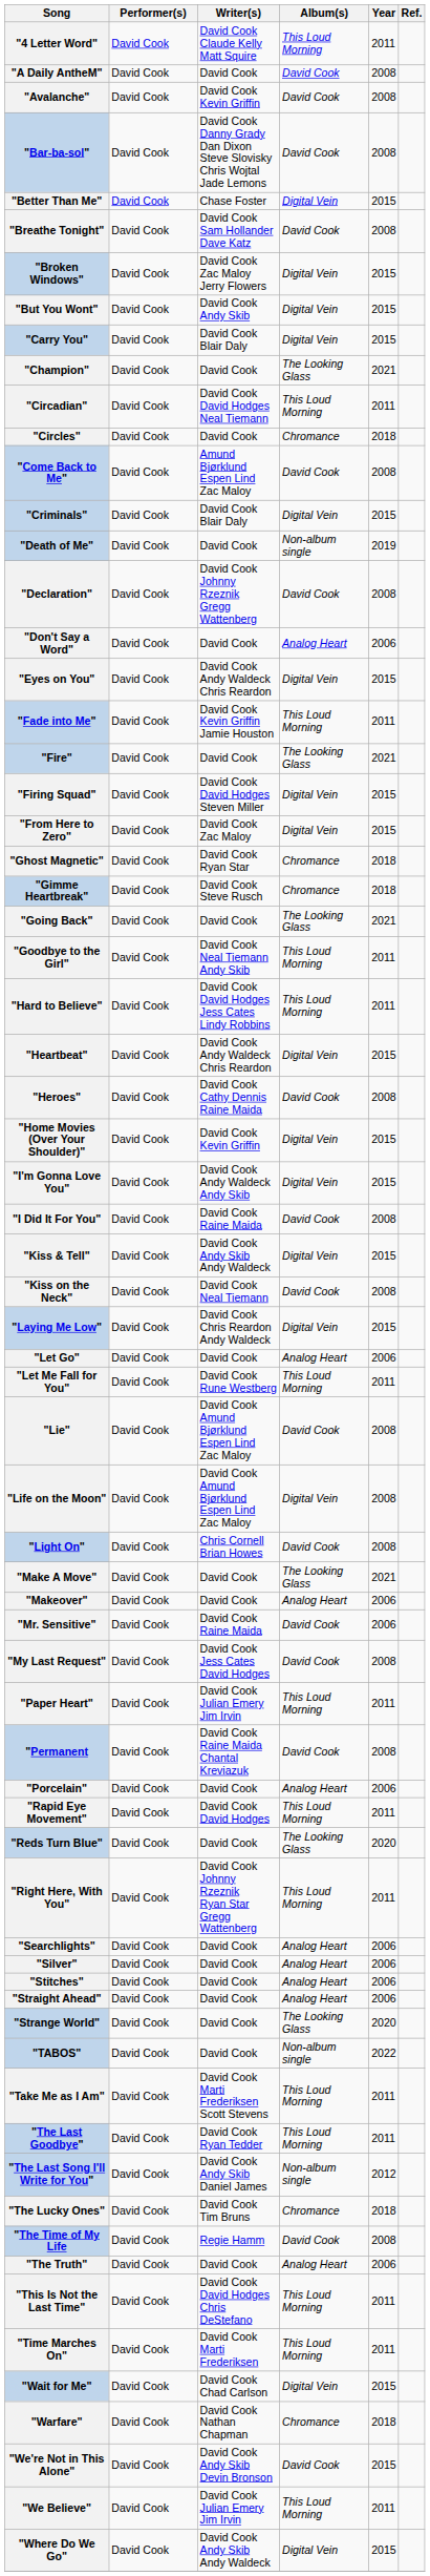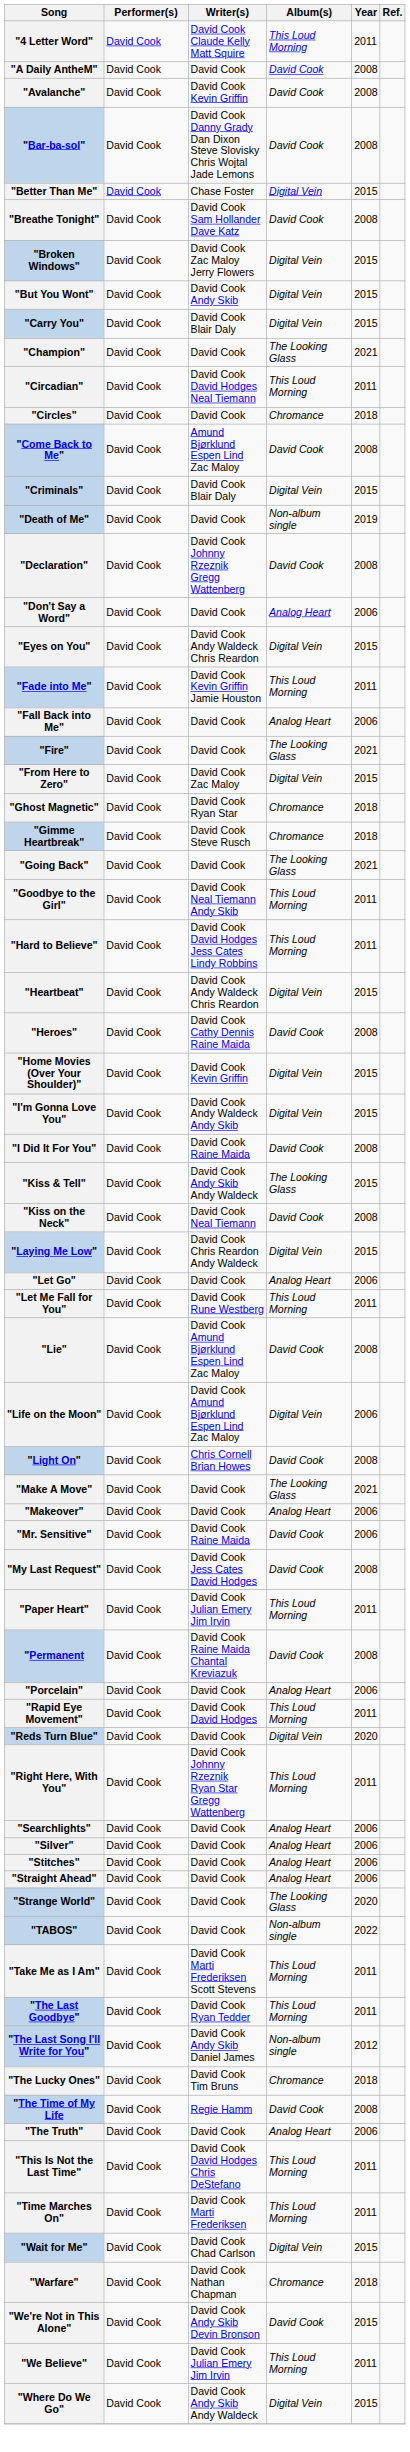+ row: "Fall Back into Me" | David Cook | David Cook | Analog Heart | 2006
- row: "Firing Squad" | David Cook | David Cook David Hodges Steven Miller | Digital Vein | 2015
"Kiss & Tell" | Album(s): Digital Vein -> The Looking Glass
"Life on the Moon" | Year: 2008 -> 2006
"Reds Turn Blue" | Album(s): The Looking Glass -> Digital Vein
